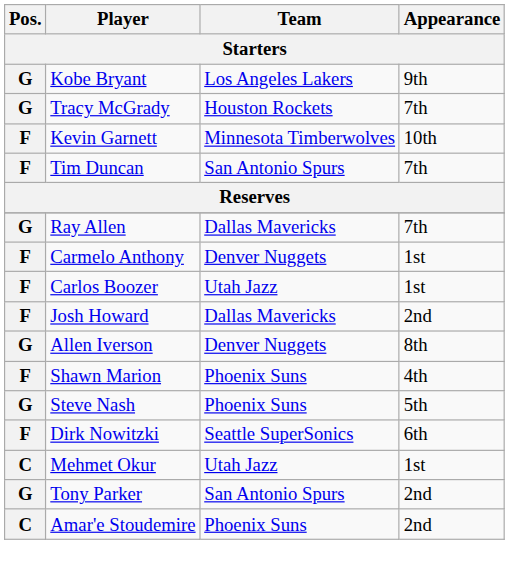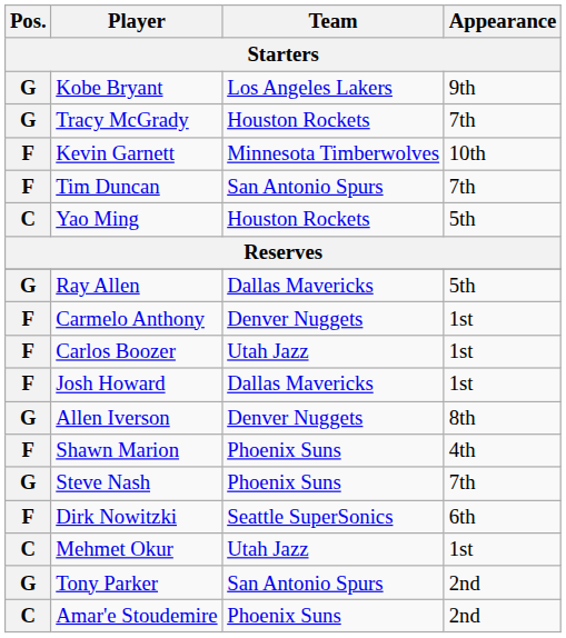+ row: C | Yao Ming | Houston Rockets | 5th
Ray Allen | Appearance: 7th -> 5th
Josh Howard | Appearance: 2nd -> 1st
Steve Nash | Appearance: 5th -> 7th
